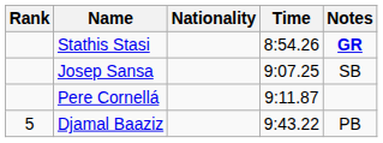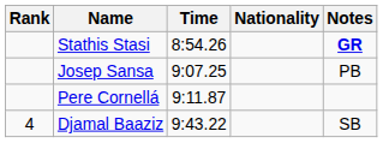columns swapped: Nationality <-> Time
Josep Sansa | Notes: SB -> PB
Djamal Baaziz | Rank: 5 -> 4
Djamal Baaziz | Notes: PB -> SB
